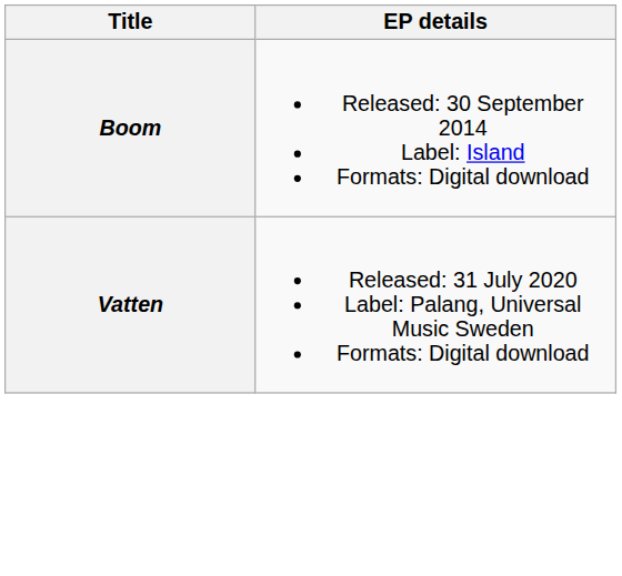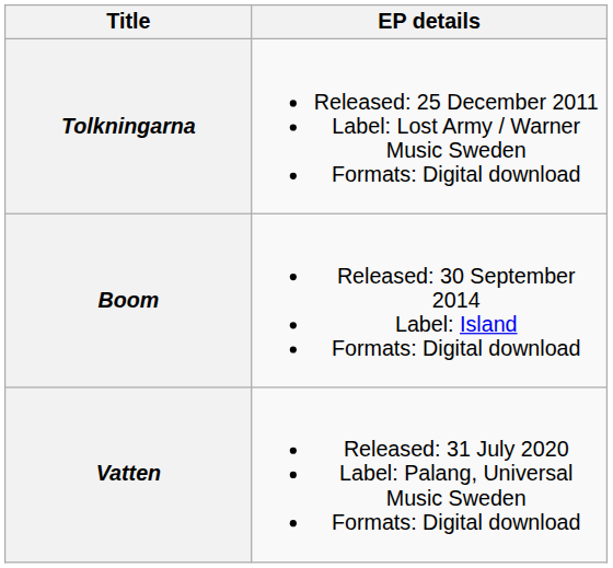+ row: Tolkningarna | Released: 25 December 2011 Label: Lost Army / Warner Music Sweden Formats: Digital download
